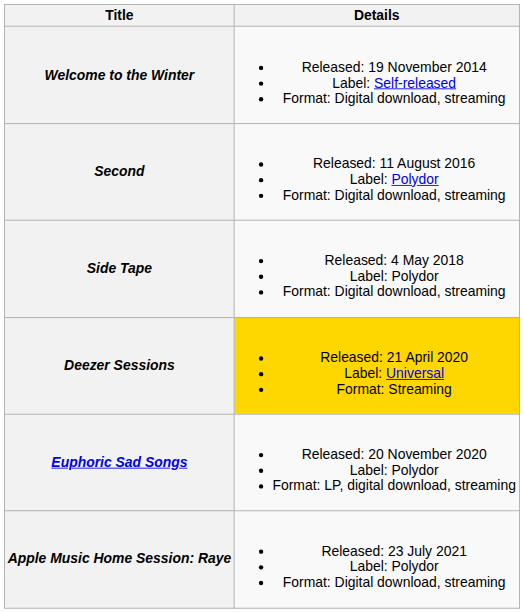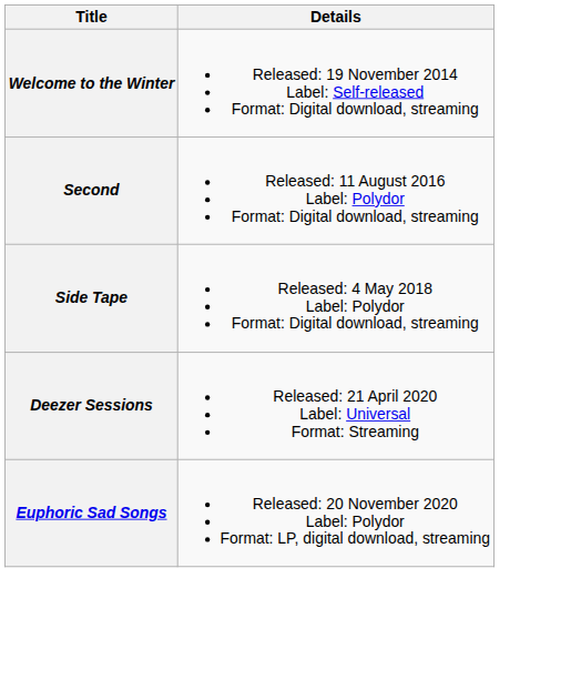Deezer Sessions | Details: gold background -> no background
- row: Apple Music Home Session: Raye | Released: 23 July 2021 Label: Polydor Format: Digital download, streaming
